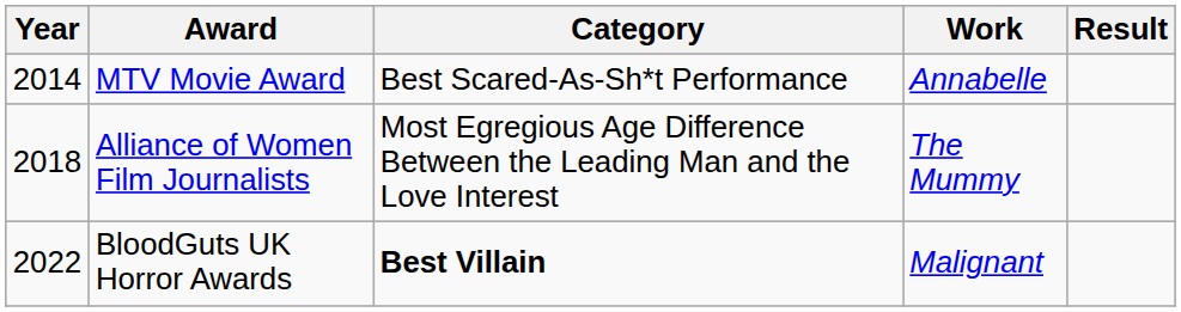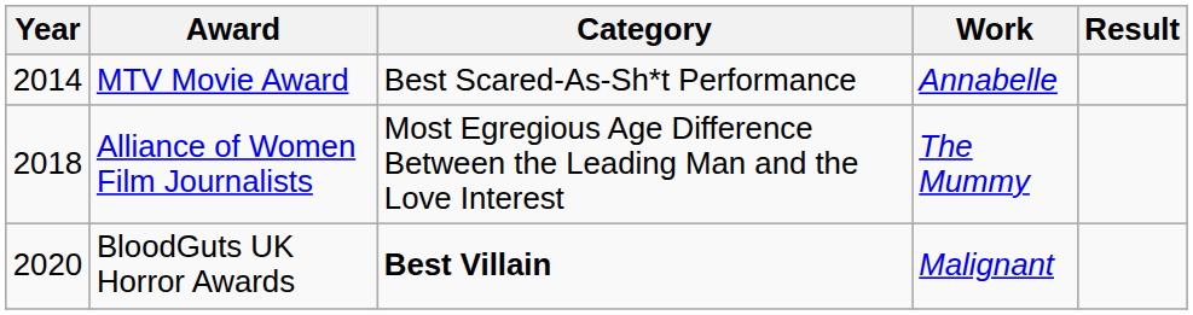BloodGuts UK Horror Awards | Year: 2022 -> 2020
